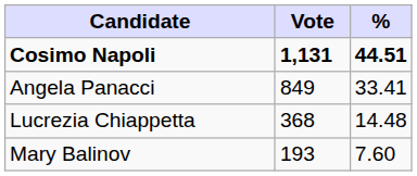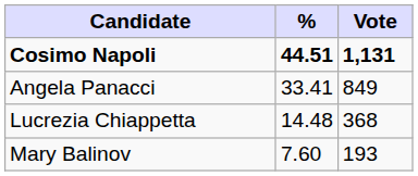columns swapped: Vote <-> %
